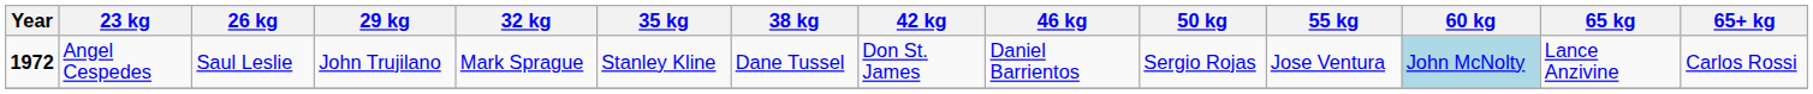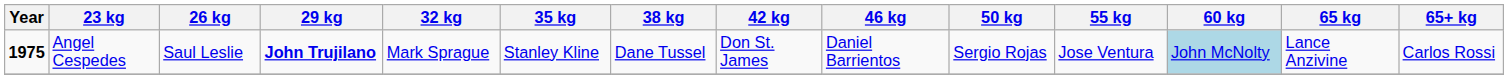Angel Cespedes | Year: 1972 -> 1975
Angel Cespedes | 29 kg: normal -> bold
